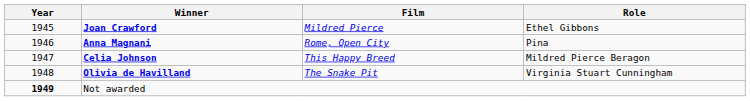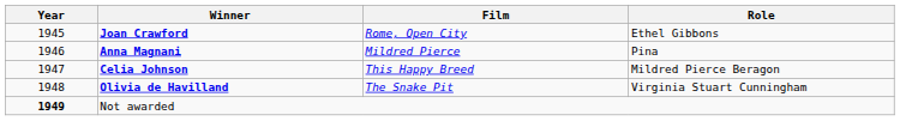Joan Crawford | Film: Mildred Pierce -> Rome, Open City
Anna Magnani | Film: Rome, Open City -> Mildred Pierce
